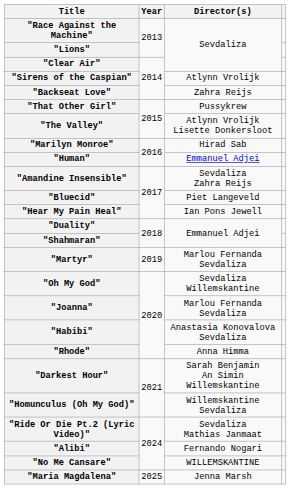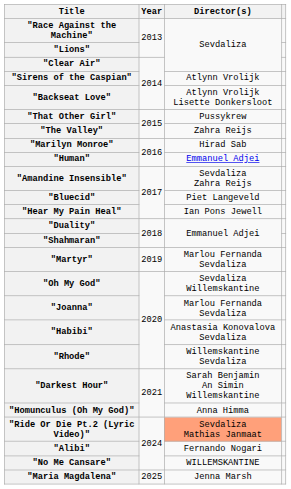"Backseat Love" | Director(s): Zahra Reijs -> Atlynn Vrolijk Lisette Donkersloot
"The Valley" | Director(s): Atlynn Vrolijk Lisette Donkersloot -> Zahra Reijs
"Rhode" | Director(s): Anna Himma -> Willemskantine Sevdaliza
"Homunculus (Oh My God)" | Director(s): Willemskantine Sevdaliza -> Anna Himma
"Ride Or Die Pt.2 (Lyric Video)" | Director(s): no background -> lightsalmon background
